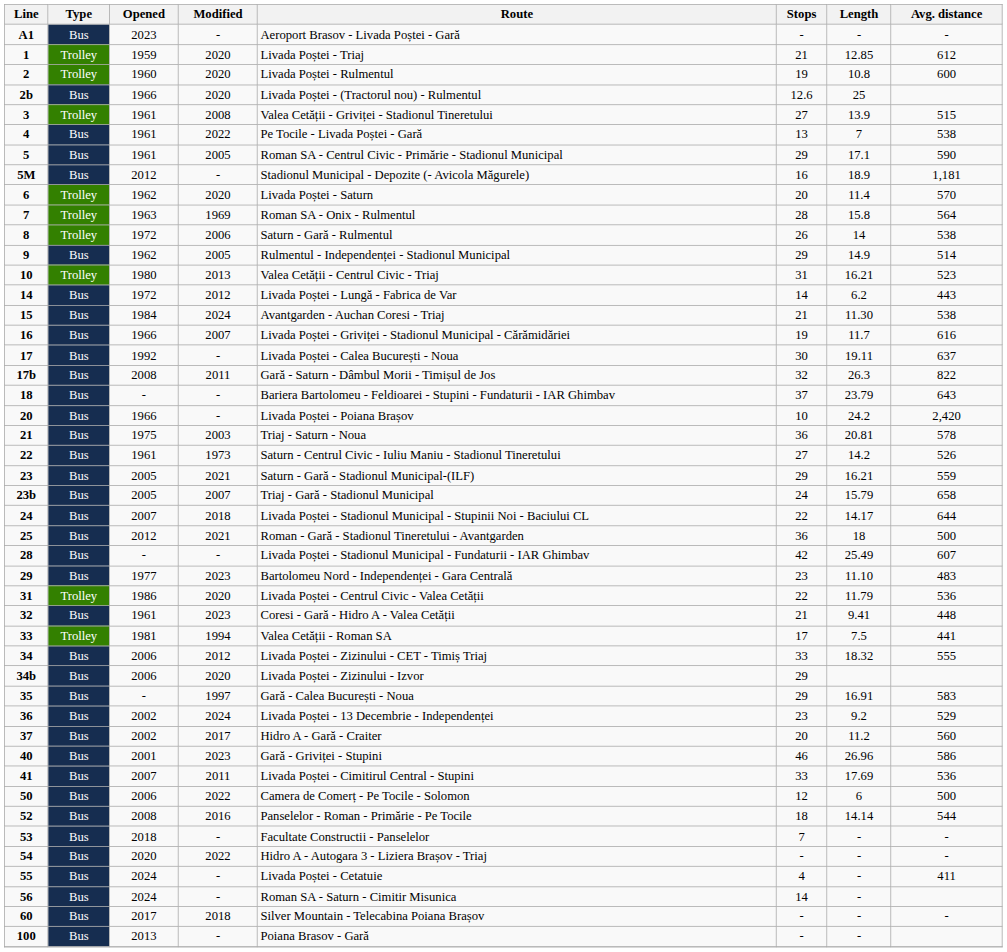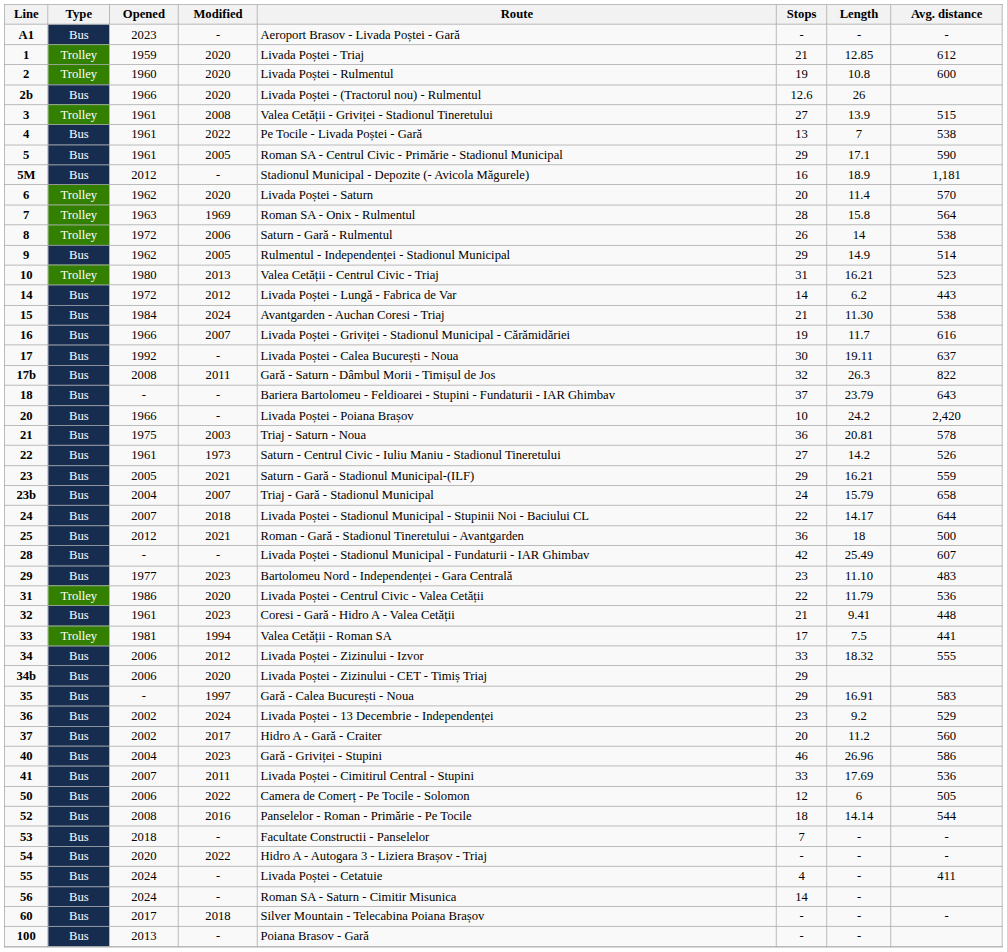2b | Length: 25 -> 26
23b | Opened: 2005 -> 2004
34 | Route: Livada Poștei - Zizinului - CET - Timiș Triaj -> Livada Poștei - Zizinului - Izvor
34b | Route: Livada Poștei - Zizinului - Izvor -> Livada Poștei - Zizinului - CET - Timiș Triaj
40 | Opened: 2001 -> 2004
50 | Avg. distance: 500 -> 505
